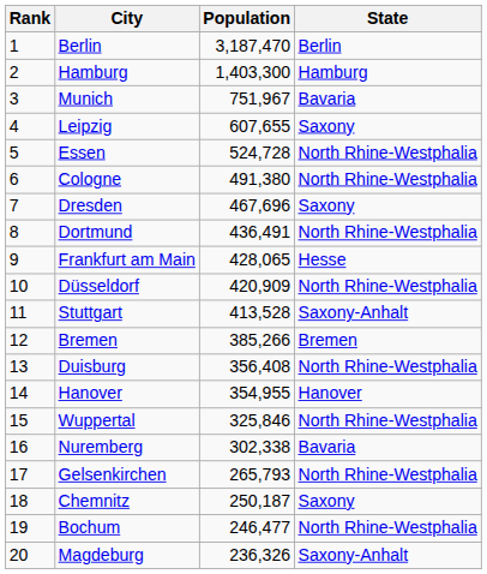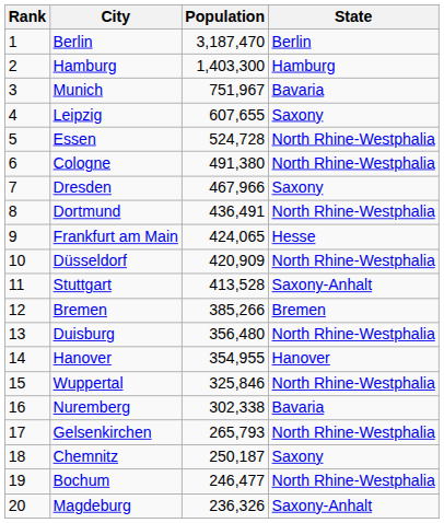Dresden | Population: 467,696 -> 467,966
Frankfurt am Main | Population: 428,065 -> 424,065
Duisburg | Population: 356,408 -> 356,480
